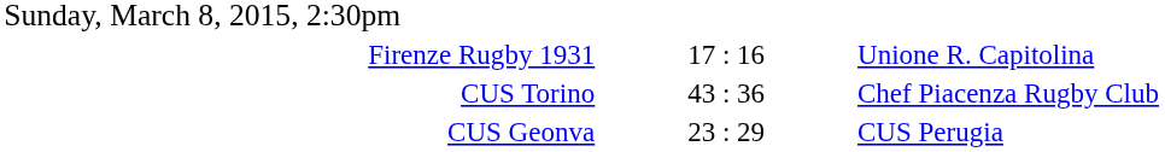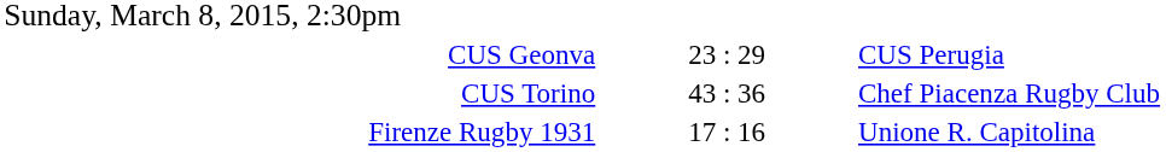rows swapped: CUS Geonva <-> Firenze Rugby 1931
